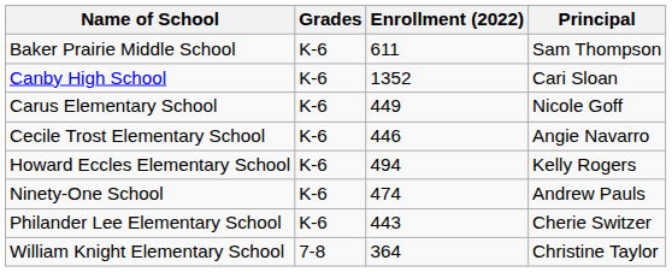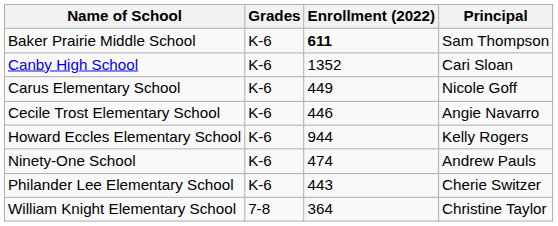Baker Prairie Middle School | Enrollment (2022): normal -> bold
Howard Eccles Elementary School | Enrollment (2022): 494 -> 944
